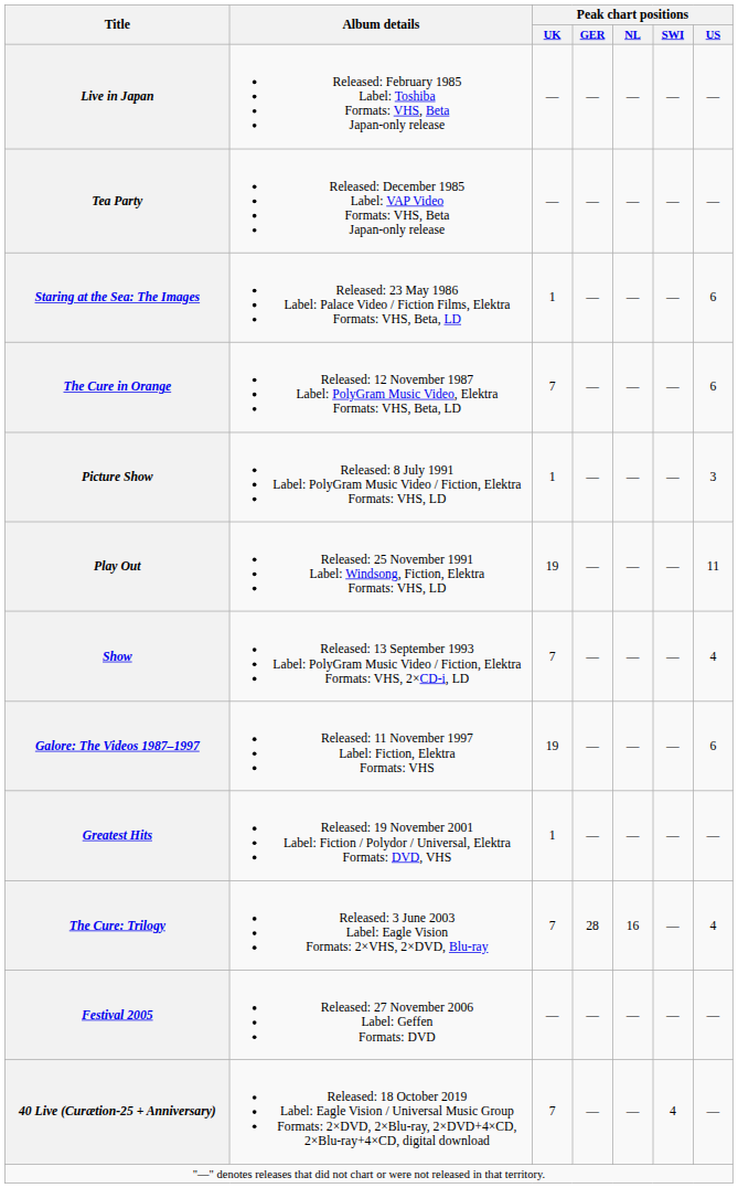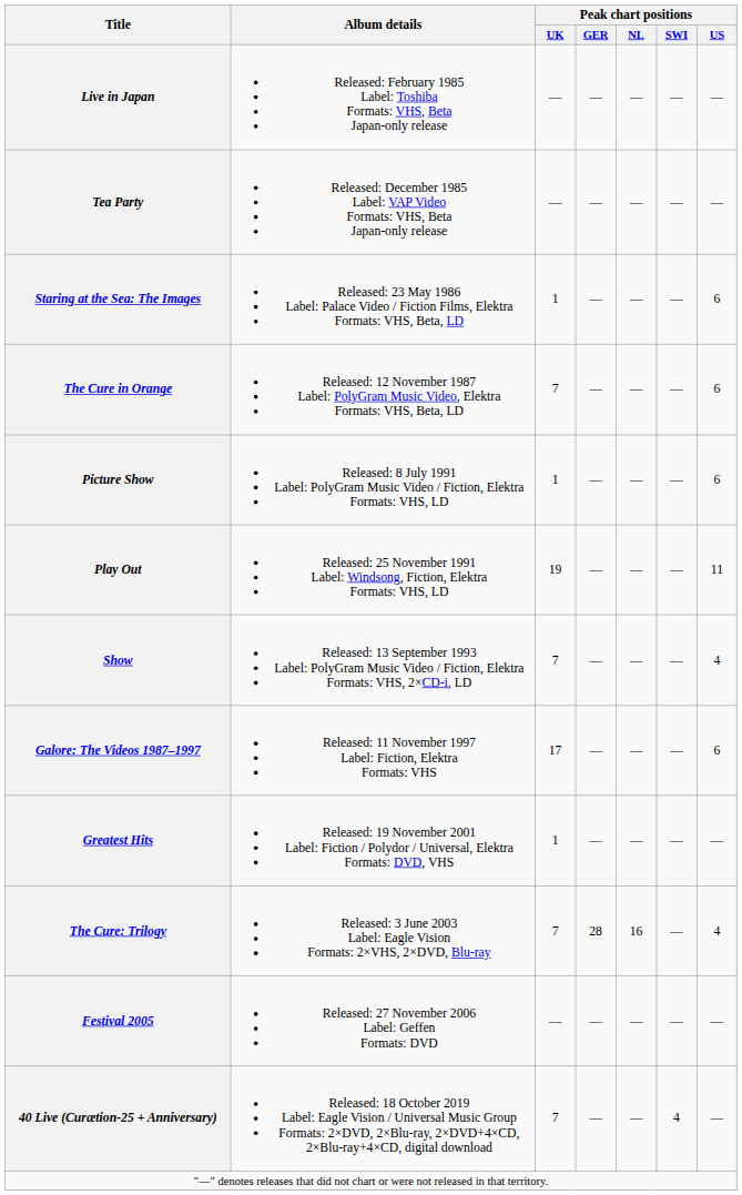Picture Show | Peak chart positions / US: 3 -> 6
Galore: The Videos 1987–1997 | Peak chart positions / UK: 19 -> 17
